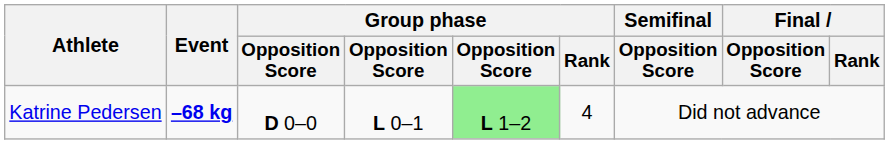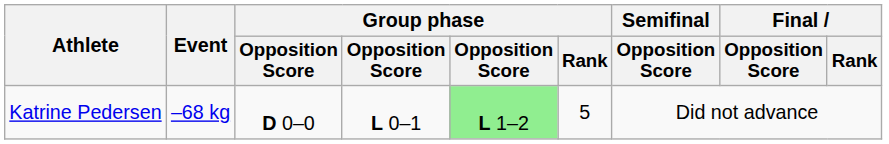Katrine Pedersen | Event: bold -> normal
Katrine Pedersen | Group phase / Rank: 4 -> 5
